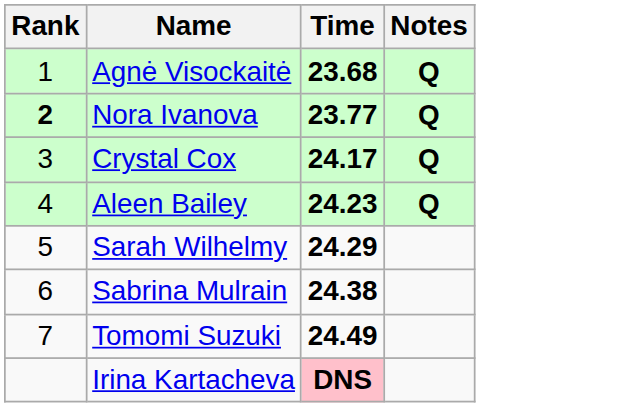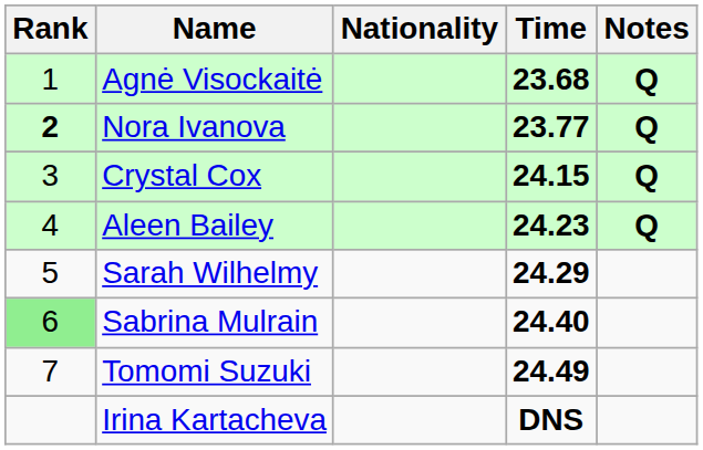+ column: Nationality
Crystal Cox | Time: 24.17 -> 24.15
Sabrina Mulrain | Rank: no background -> lightgreen background
Sabrina Mulrain | Time: 24.38 -> 24.40
Irina Kartacheva | Time: pink background -> no background
